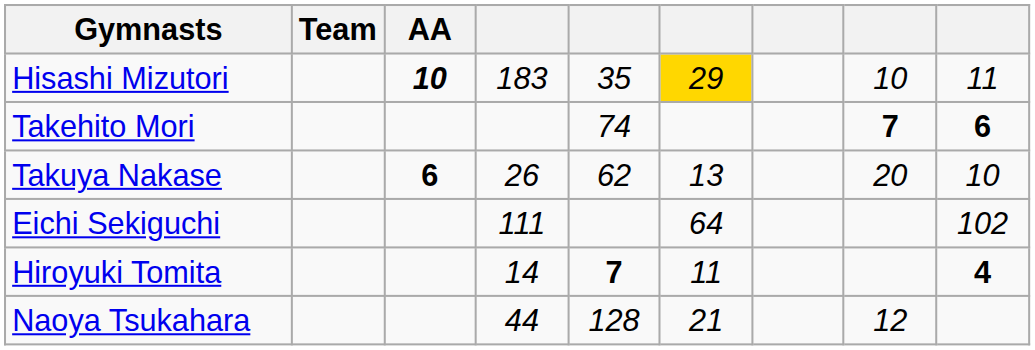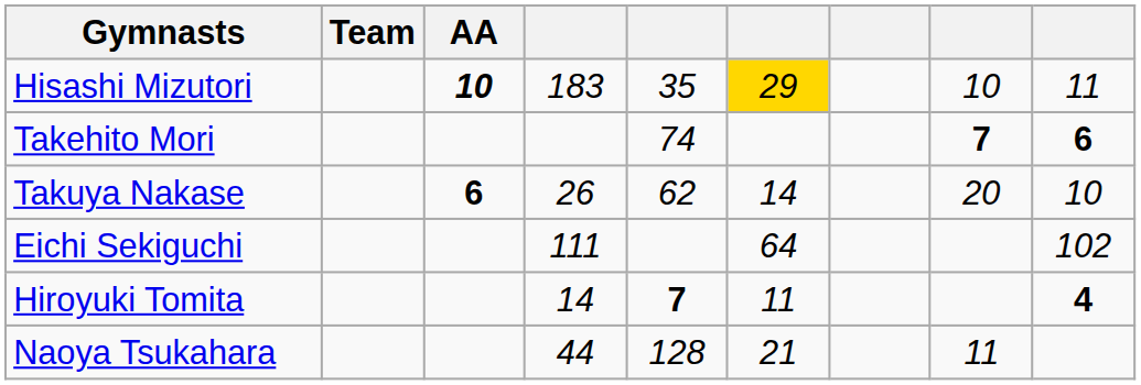Takuya Nakase | column 6: 13 -> 14
Naoya Tsukahara | column 8: 12 -> 11
